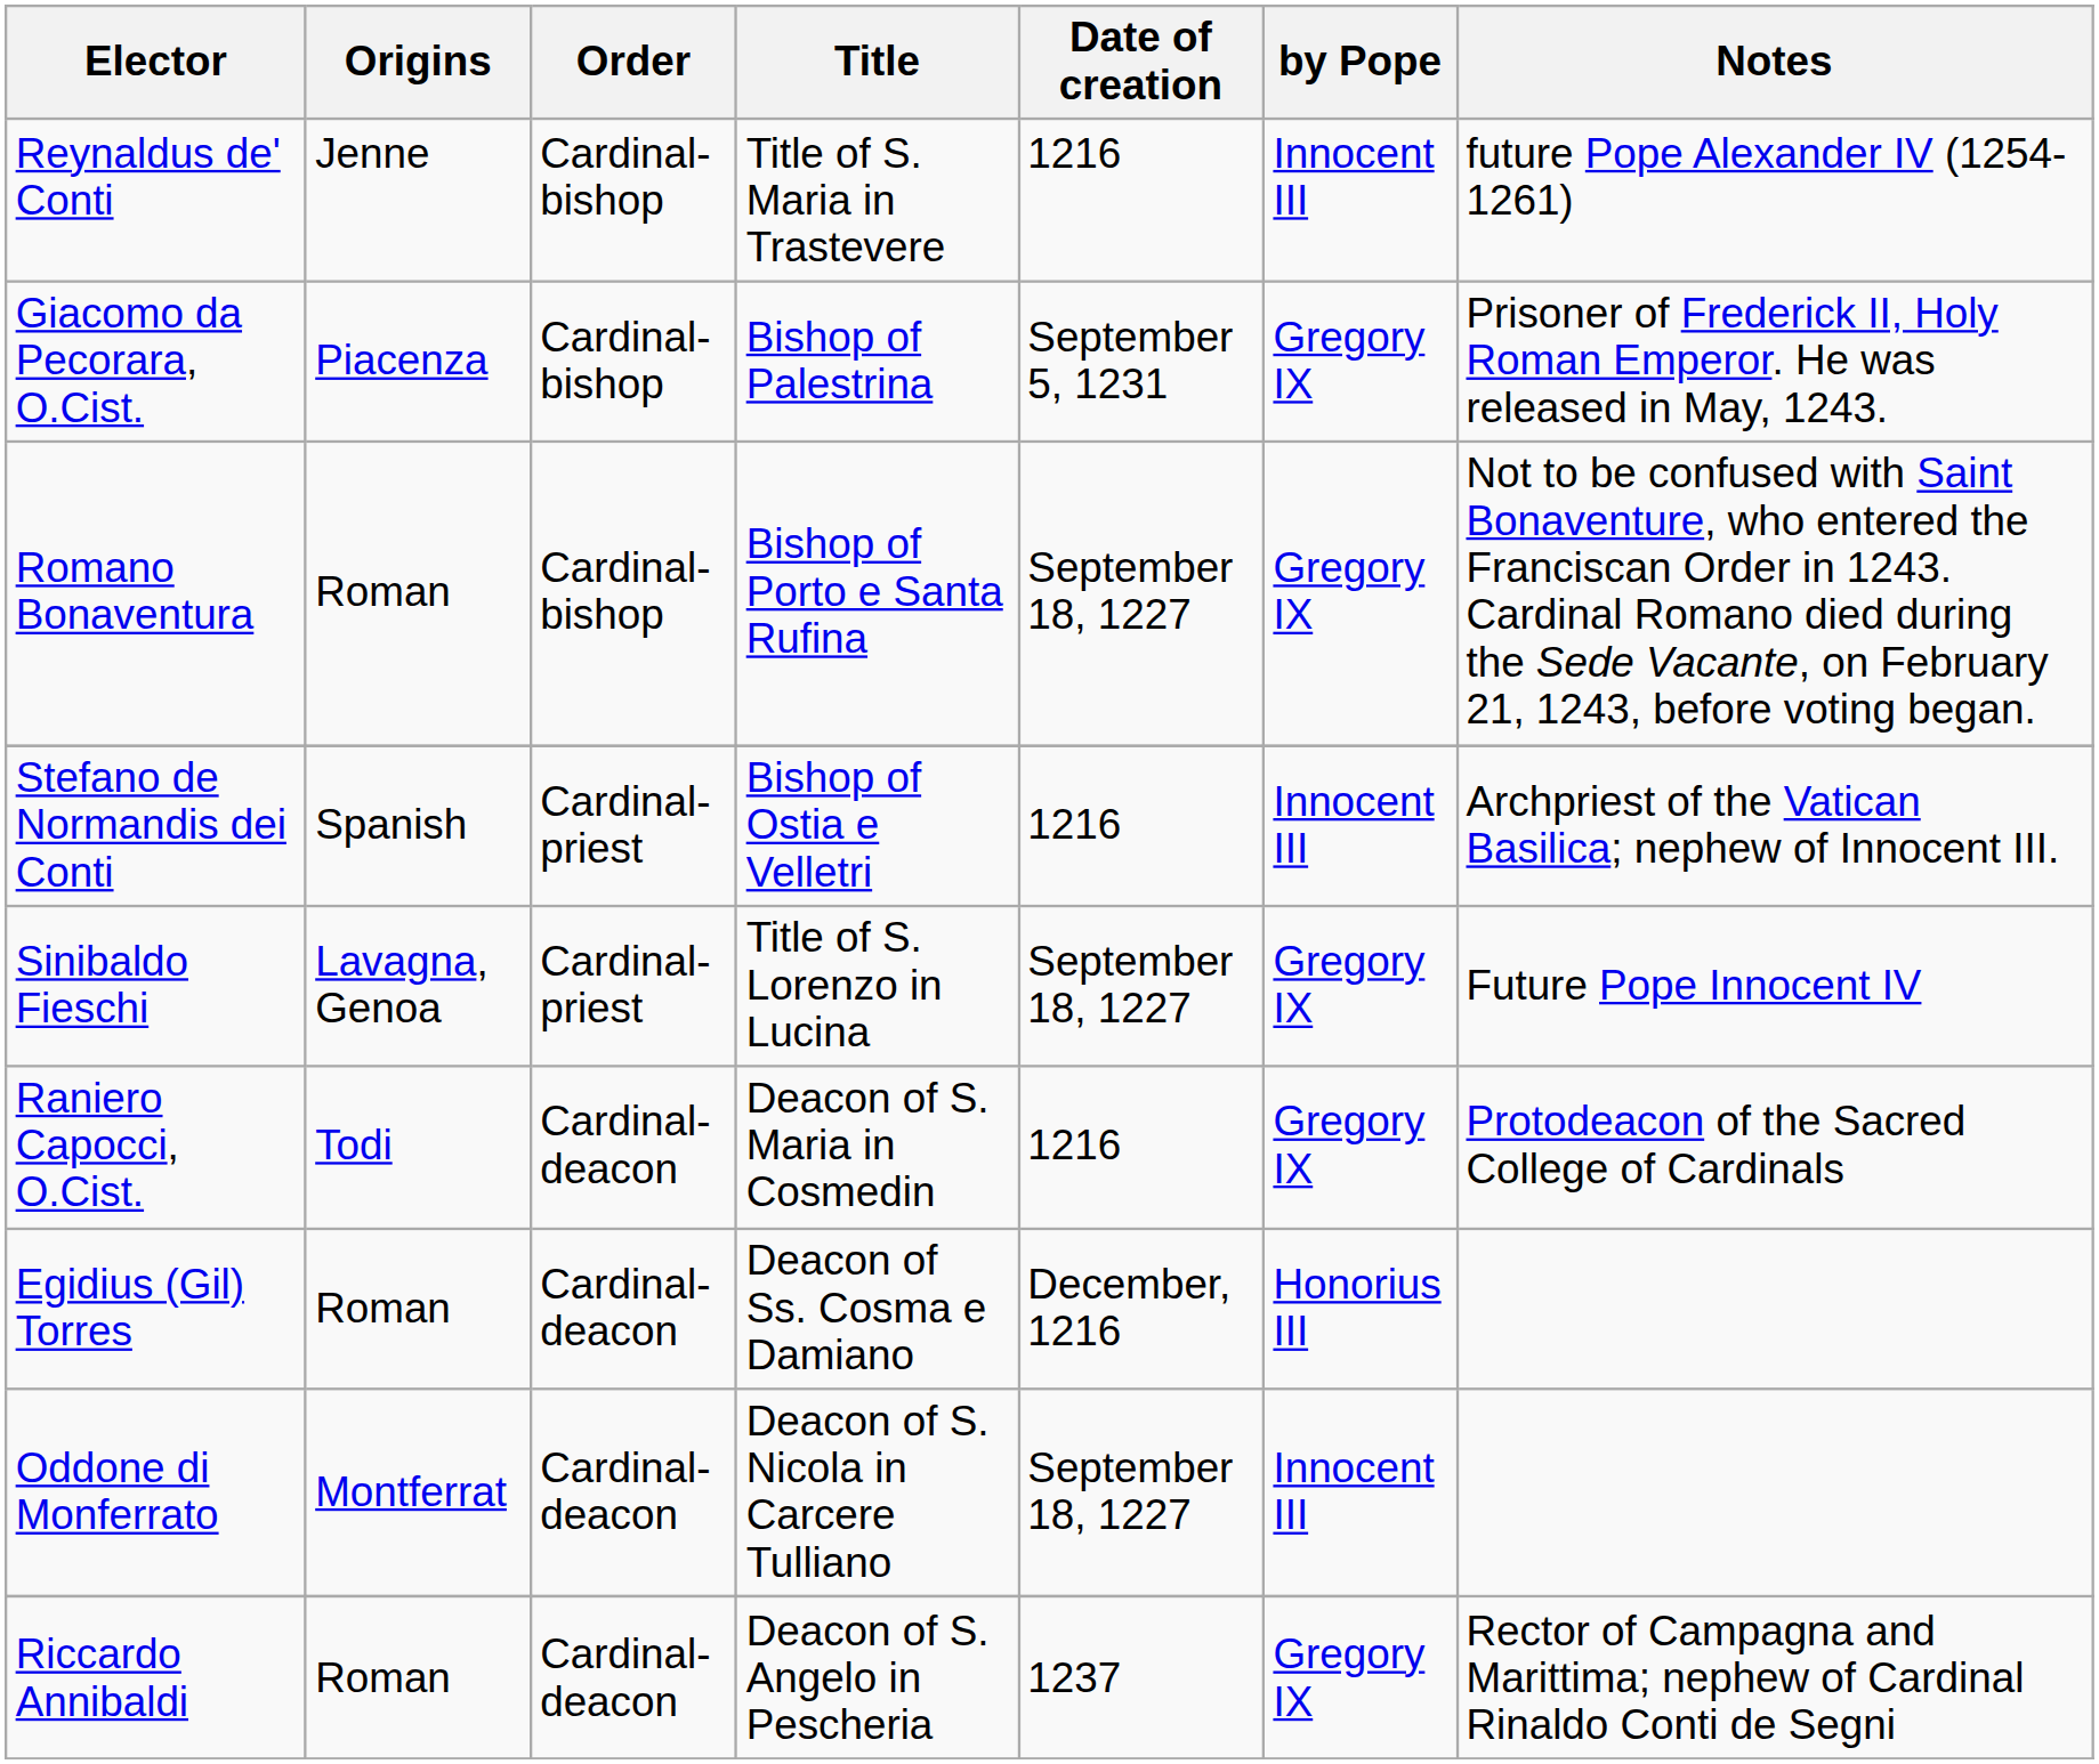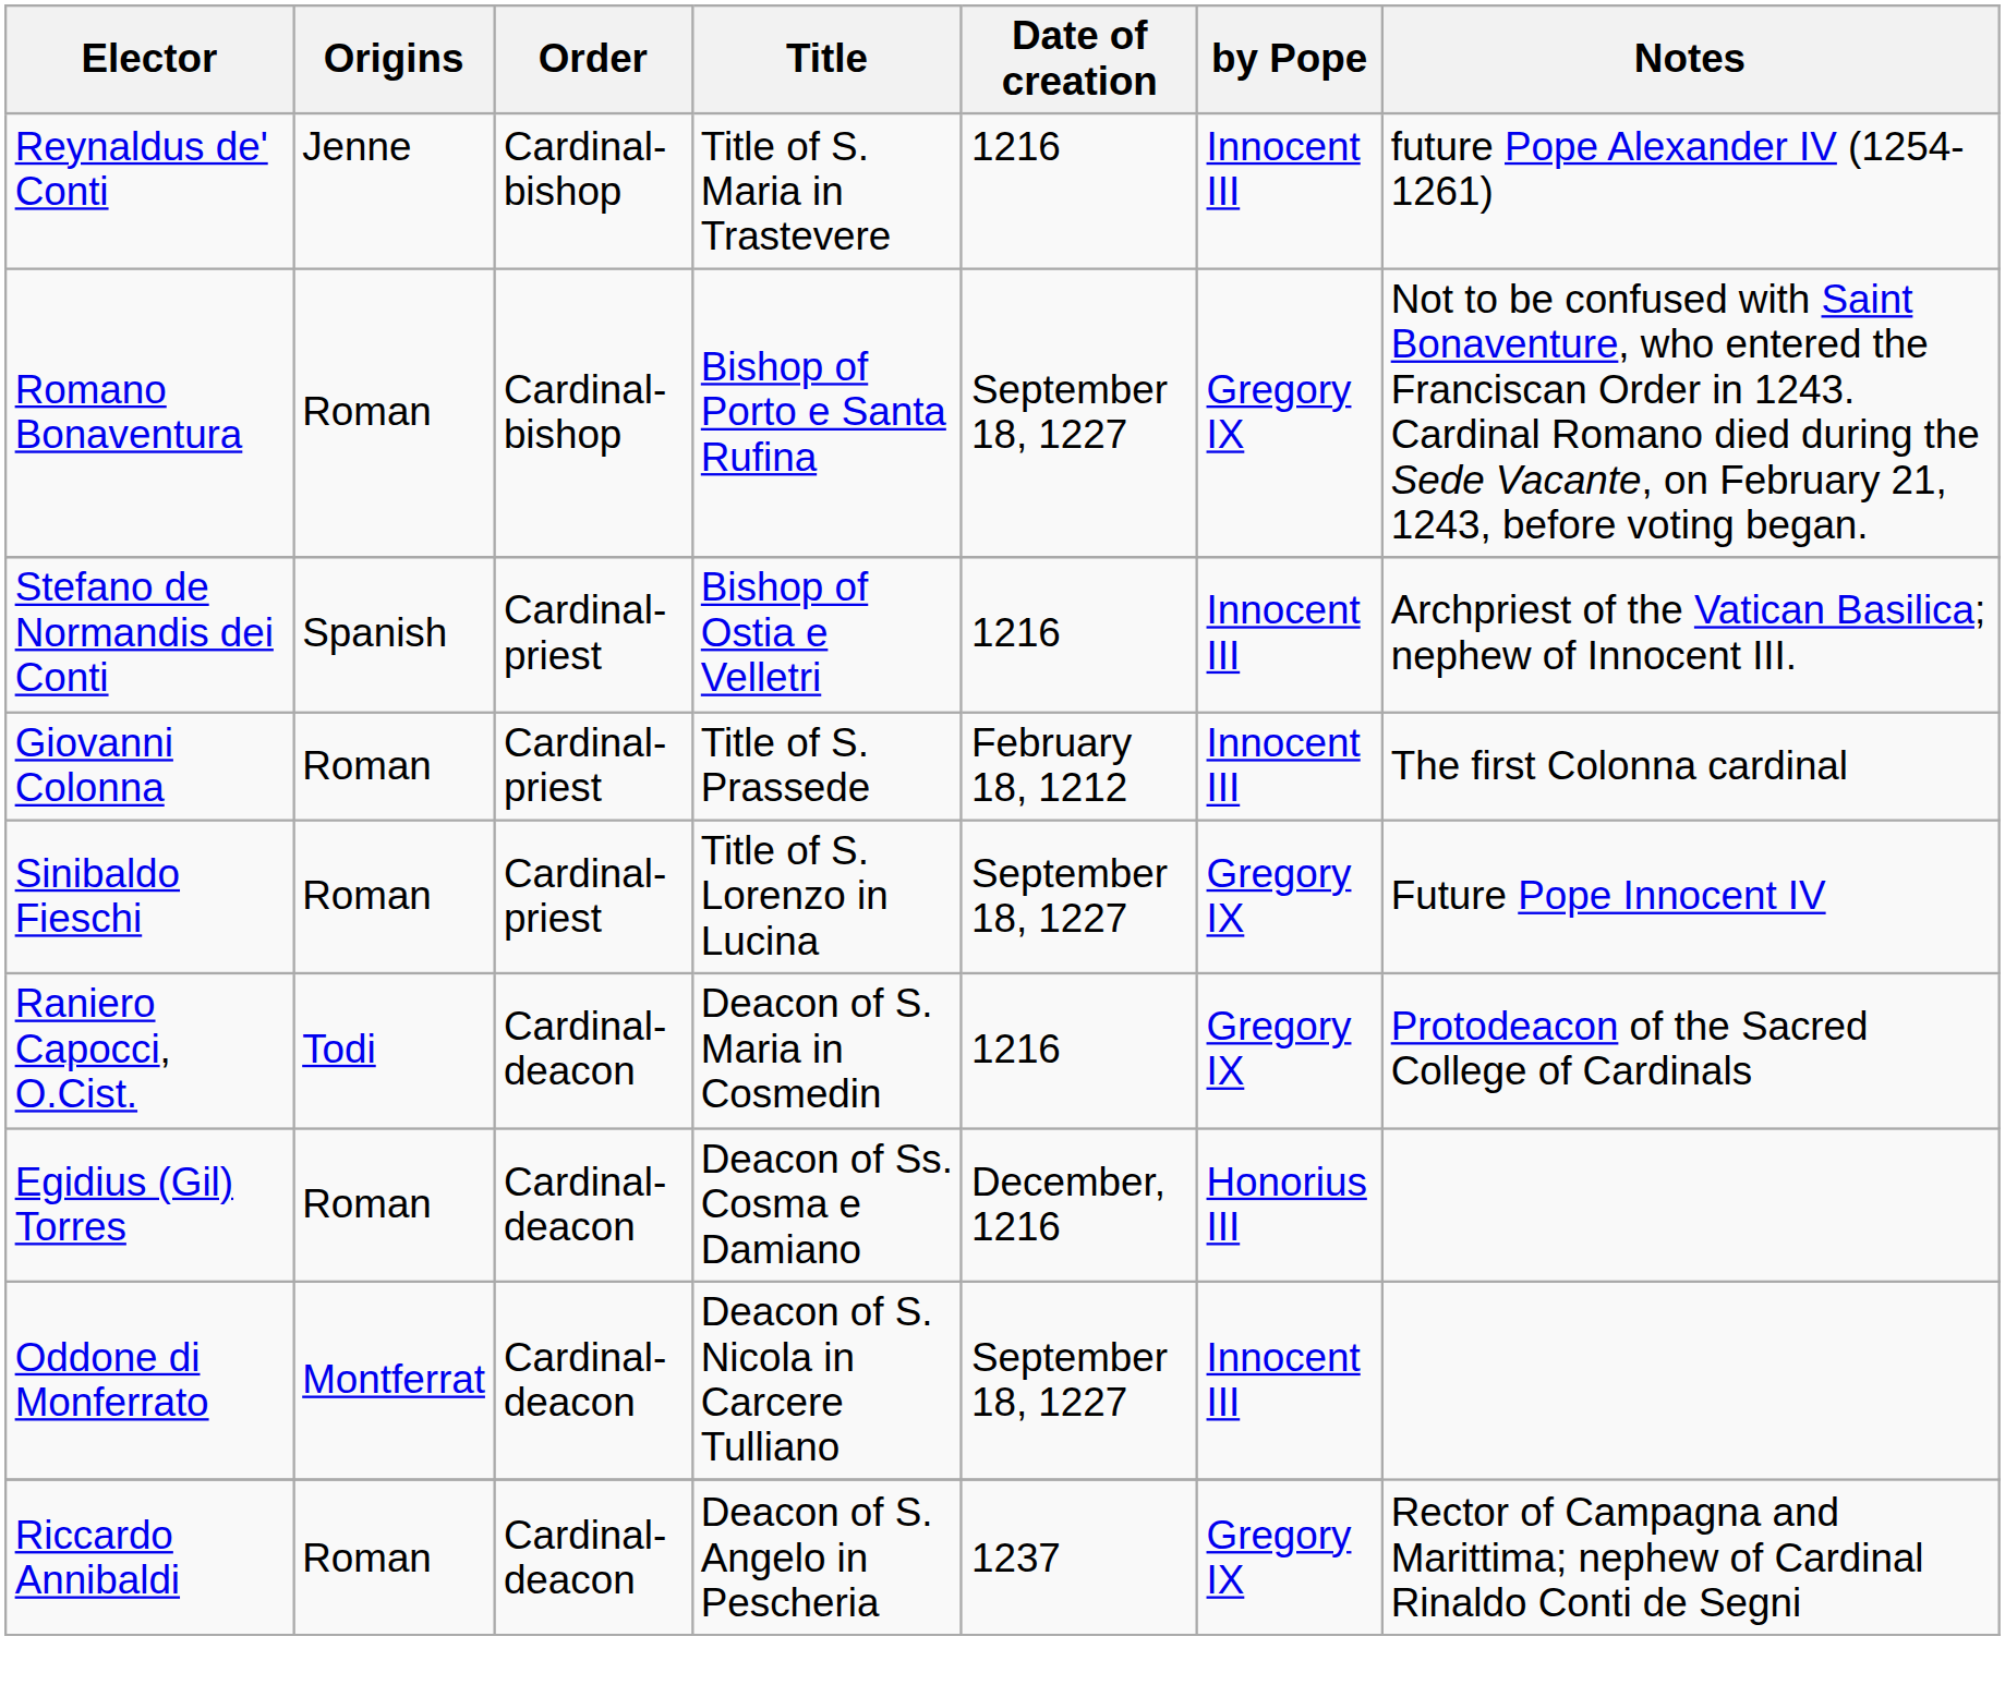- row: Giacomo da Pecorara, O.Cist. | Piacenza | Cardinal-bishop | Bishop of Palestrina | September 5, 1231 | Gregory IX | Prisoner of Frederick II, Holy Roman Emperor. He was released in May, 1243.
+ row: Giovanni Colonna | Roman | Cardinal-priest | Title of S. Prassede | February 18, 1212 | Innocent III | The first Colonna cardinal
Sinibaldo Fieschi | Origins: Lavagna, Genoa -> Roman
